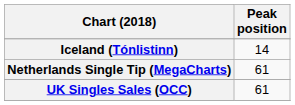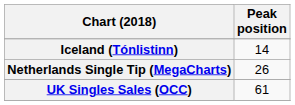Netherlands Single Tip (MegaCharts) | Peak position: 61 -> 26
